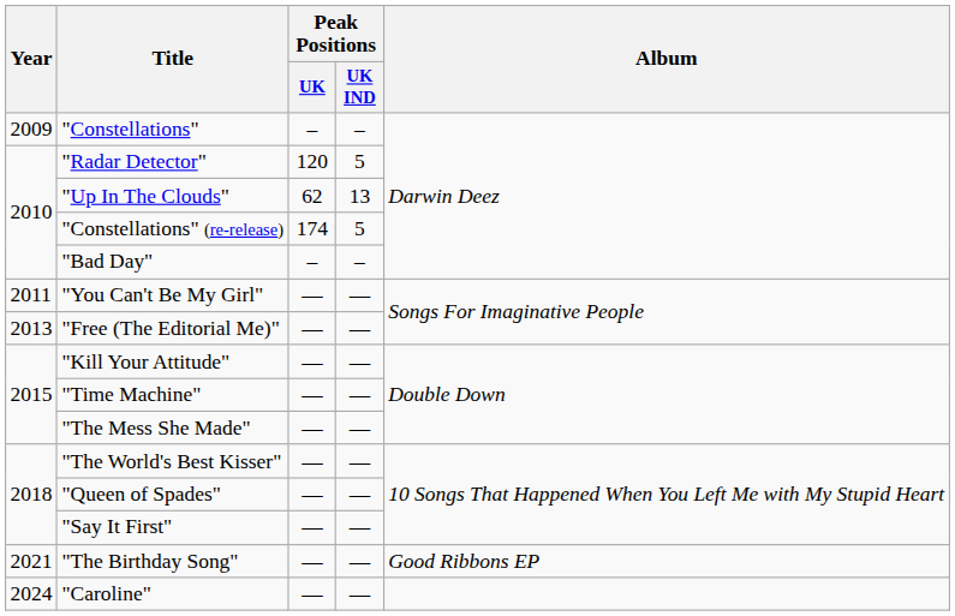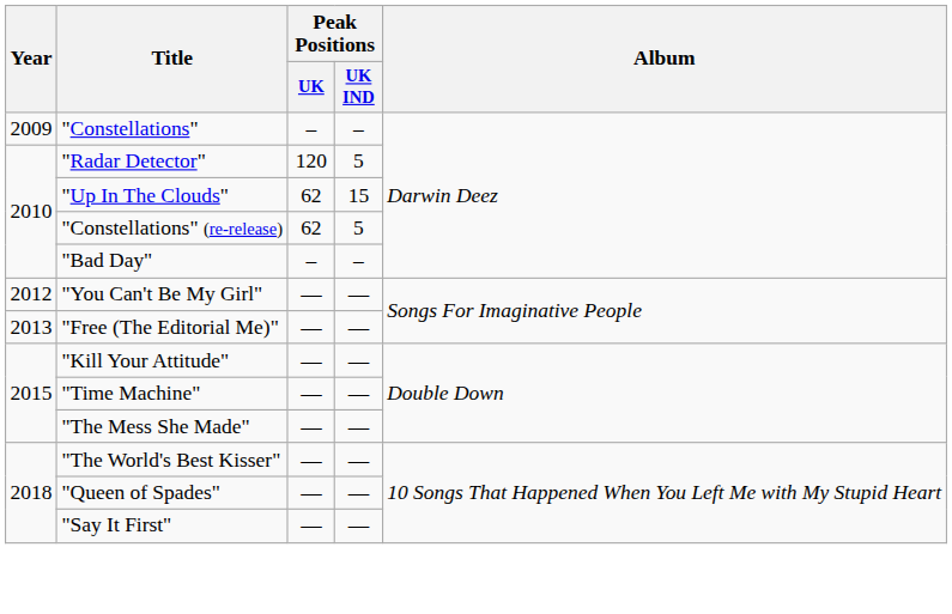"Up In The Clouds" | Peak Positions / UK IND: 13 -> 15
"Constellations" (re-release) | Peak Positions / UK: 174 -> 62
"You Can't Be My Girl" | Year: 2011 -> 2012
- row: 2021 | "The Birthday Song" | — | — | Good Ribbons EP
- row: 2024 | "Caroline" | — | —
